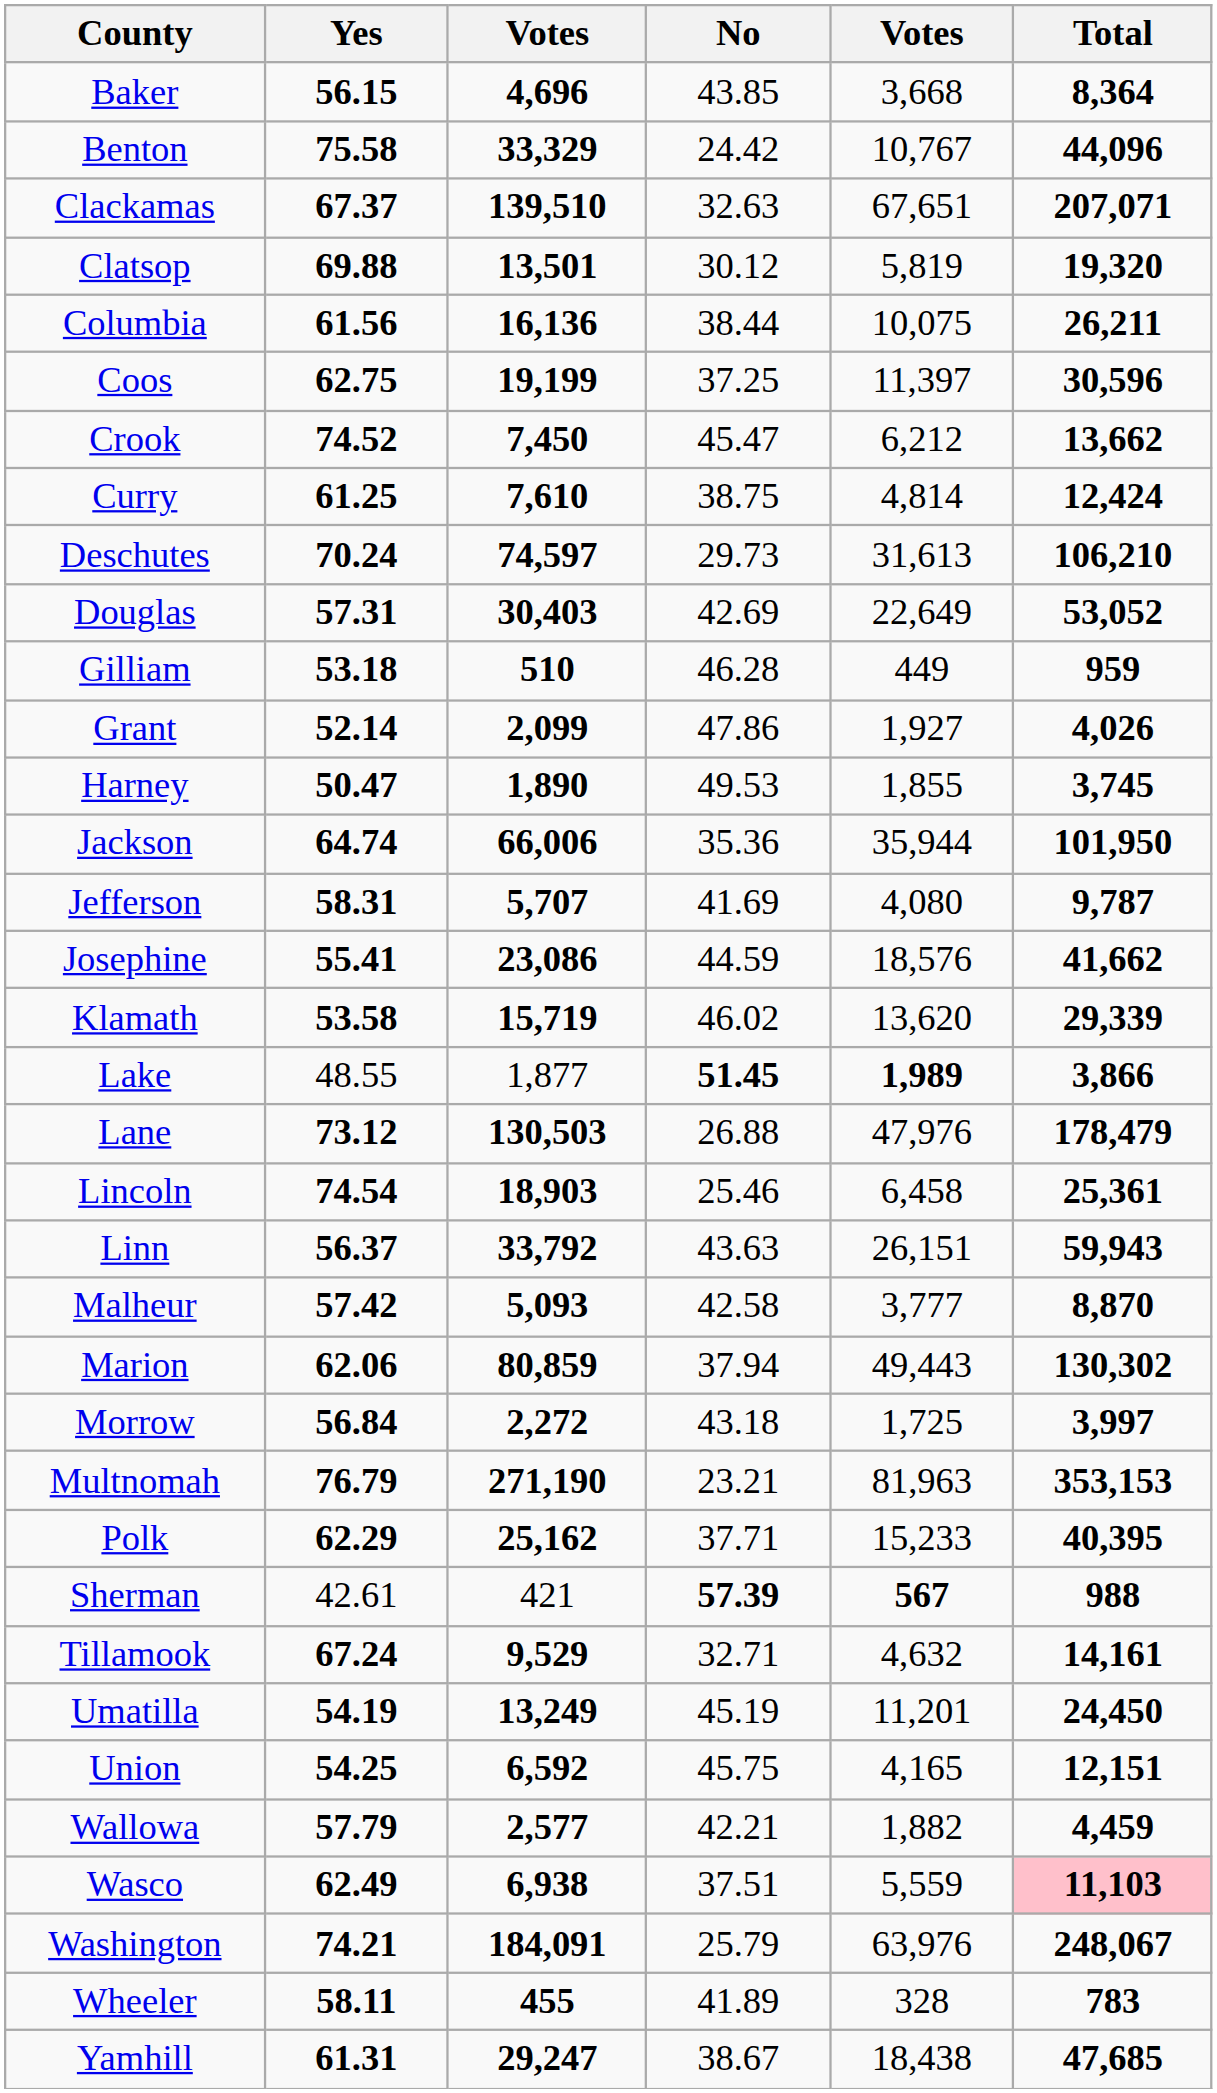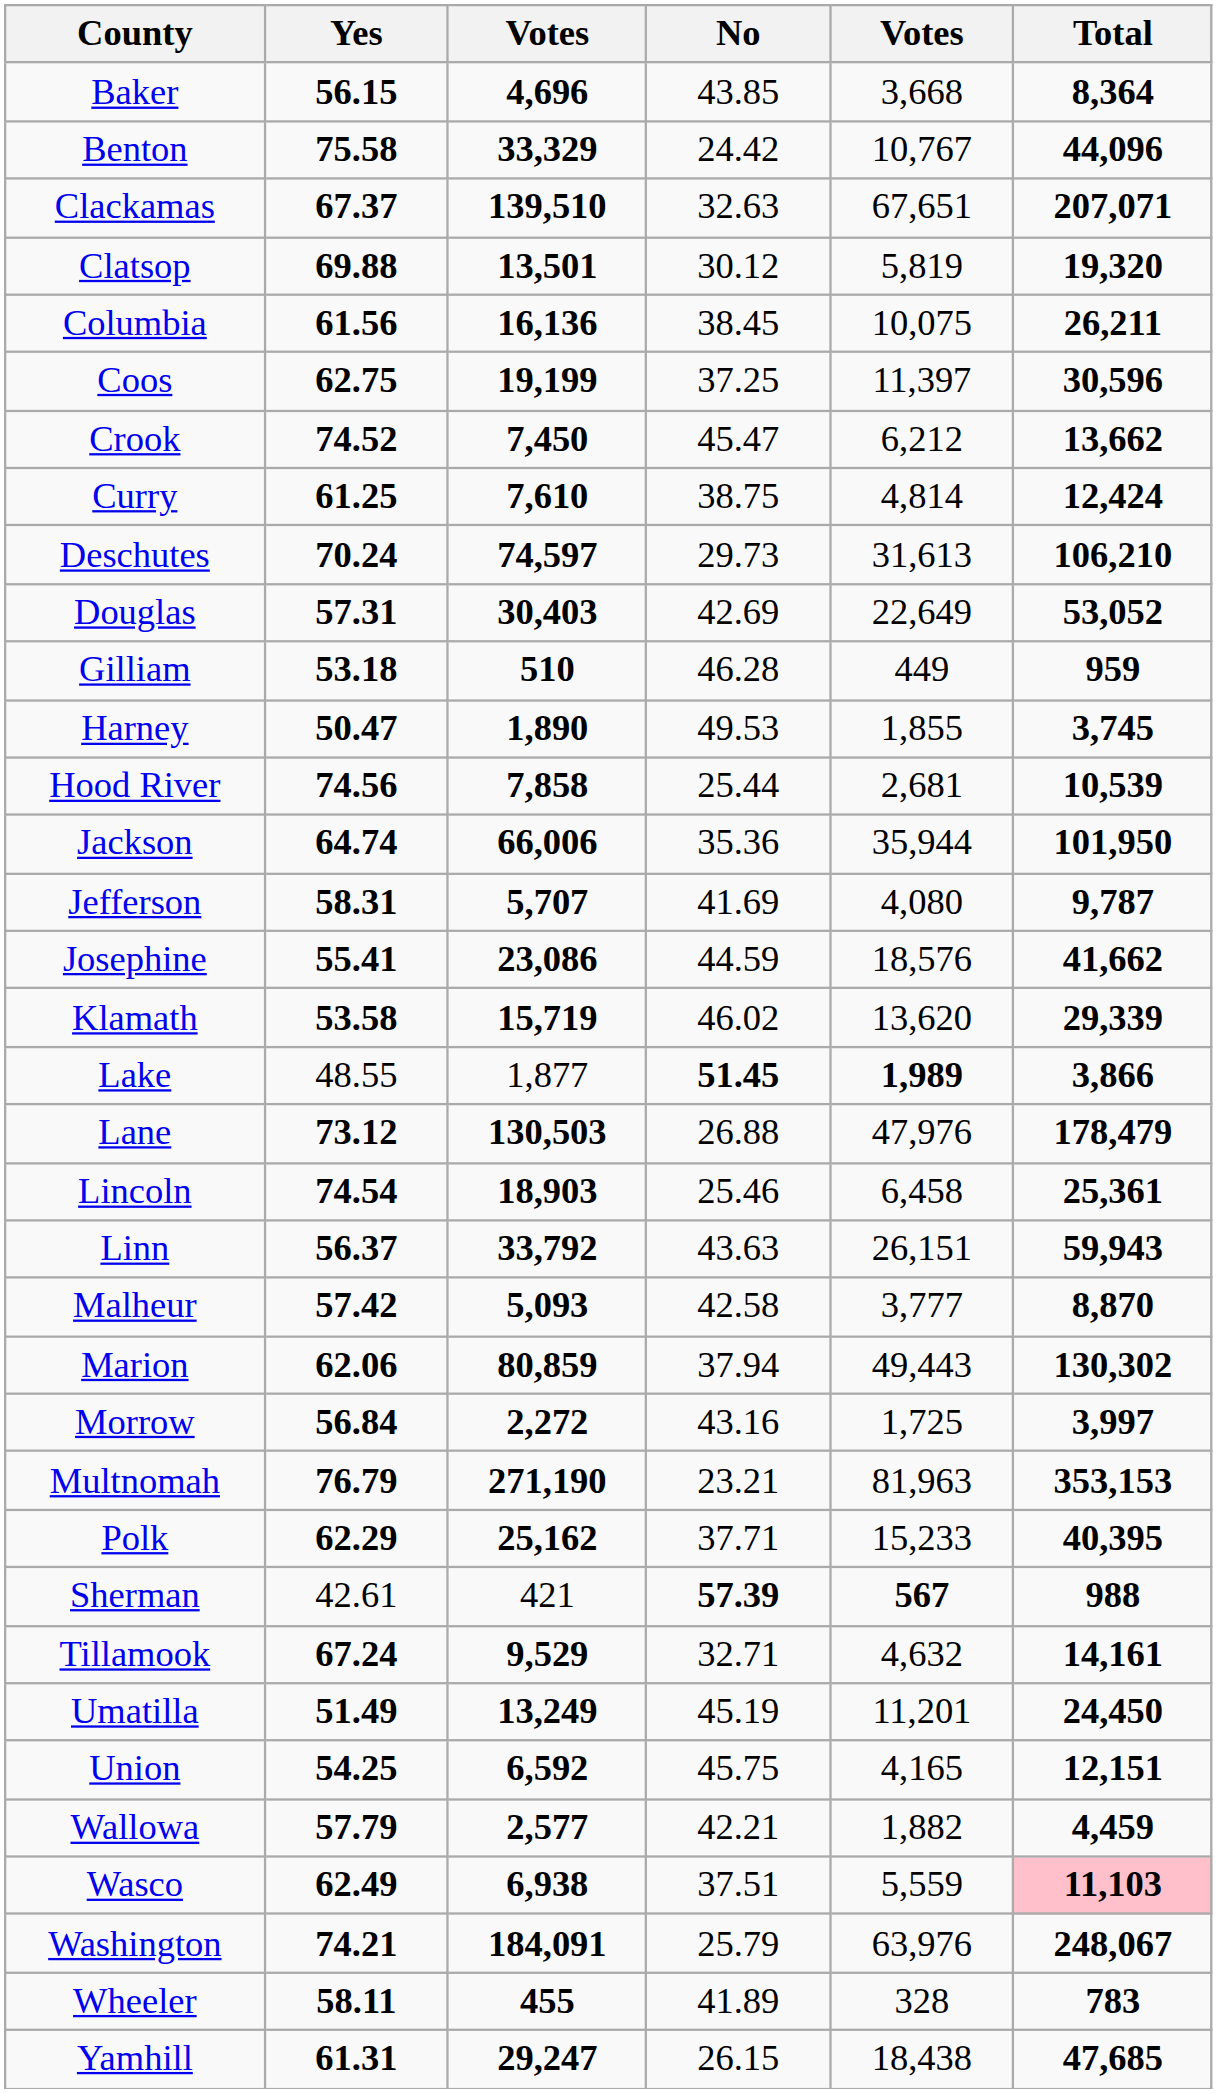Columbia | No: 38.44 -> 38.45
- row: Grant | 52.14 | 2,099 | 47.86 | 1,927 | 4,026
+ row: Hood River | 74.56 | 7,858 | 25.44 | 2,681 | 10,539
Morrow | No: 43.18 -> 43.16
Umatilla | Yes: 54.19 -> 51.49
Yamhill | No: 38.67 -> 26.15
